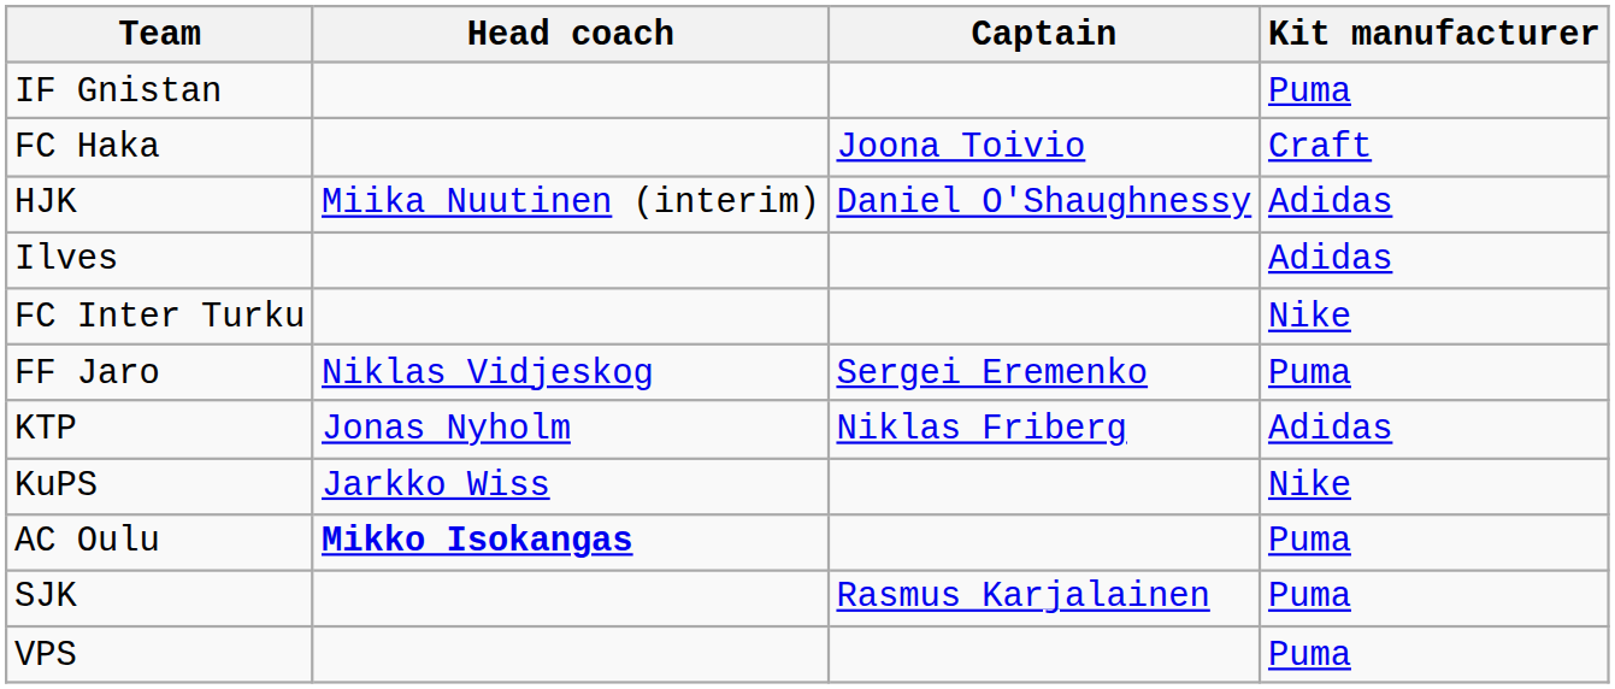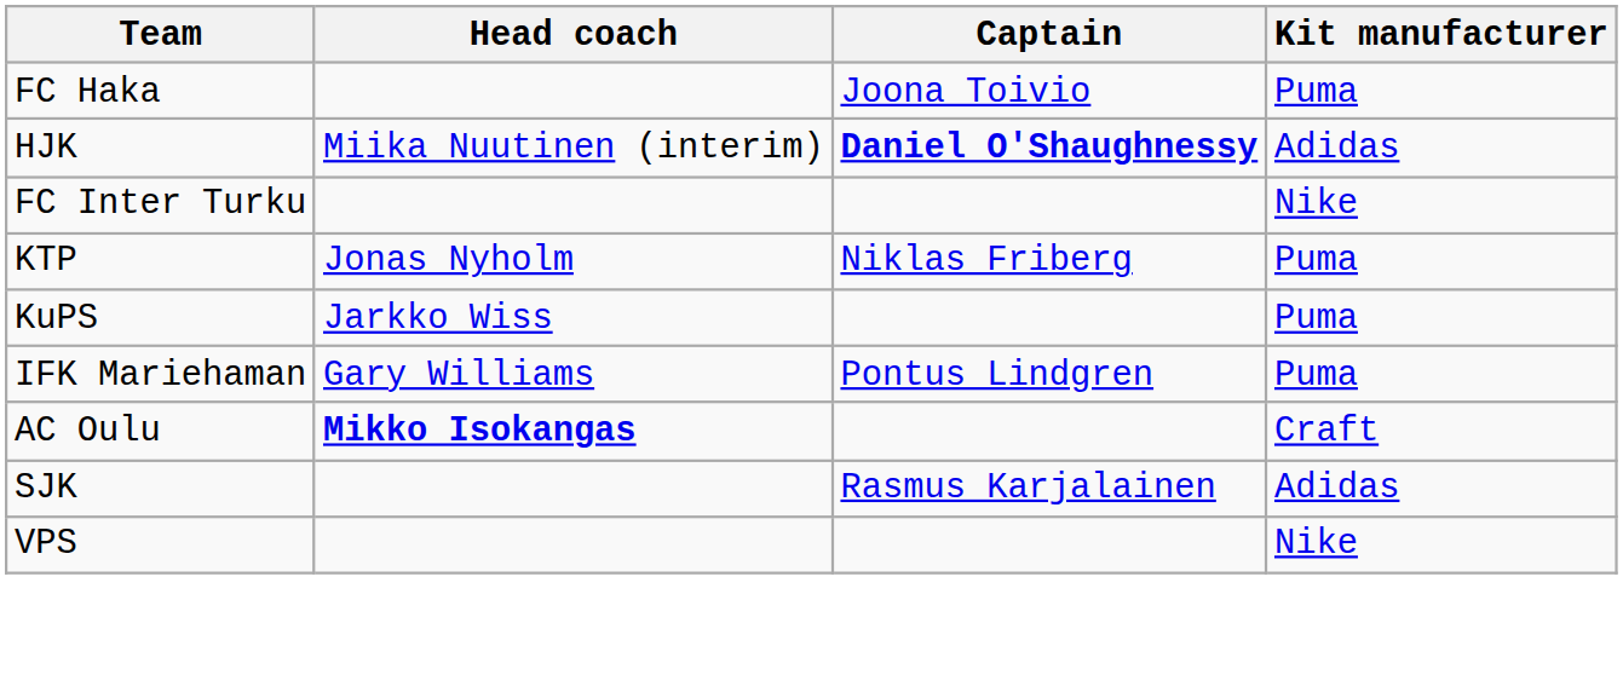- row: IF Gnistan | Puma
FC Haka | Kit manufacturer: Craft -> Puma
HJK | Captain: normal -> bold
- row: Ilves | Adidas
- row: FF Jaro | Niklas Vidjeskog | Sergei Eremenko | Puma
KTP | Kit manufacturer: Adidas -> Puma
KuPS | Kit manufacturer: Nike -> Puma
+ row: IFK Mariehaman | Gary Williams | Pontus Lindgren | Puma
AC Oulu | Kit manufacturer: Puma -> Craft
SJK | Kit manufacturer: Puma -> Adidas
VPS | Kit manufacturer: Puma -> Nike
